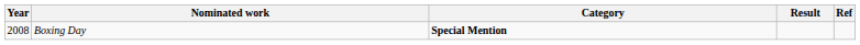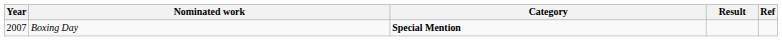Boxing Day | Year: 2008 -> 2007
